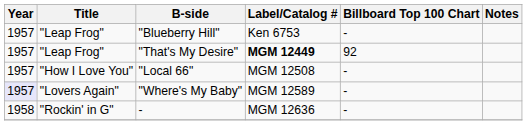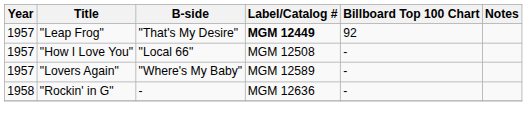- row: 1957 | "Leap Frog" | "Blueberry Hill" | Ken 6753 | -
"Where's My Baby" | Year: lavender background -> no background
